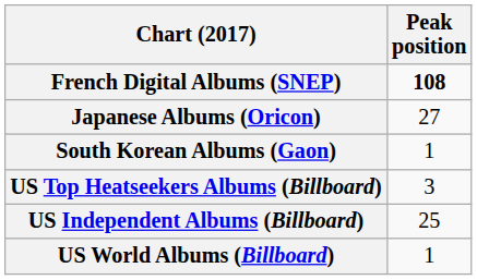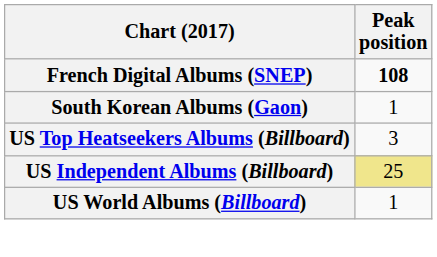- row: Japanese Albums (Oricon) | 27
US Independent Albums (Billboard) | Peak position: no background -> khaki background
